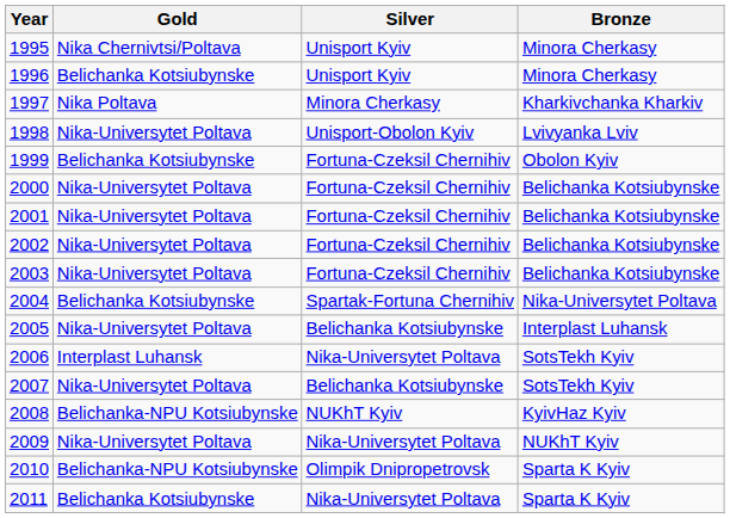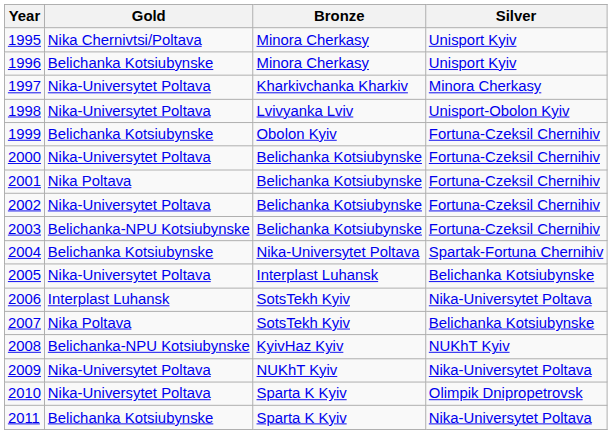columns swapped: Silver <-> Bronze
1997 | Gold: Nika Poltava -> Nika-Universytet Poltava
2001 | Gold: Nika-Universytet Poltava -> Nika Poltava
2003 | Gold: Nika-Universytet Poltava -> Belichanka-NPU Kotsiubynske
2007 | Gold: Nika-Universytet Poltava -> Nika Poltava
2010 | Gold: Belichanka-NPU Kotsiubynske -> Nika-Universytet Poltava
